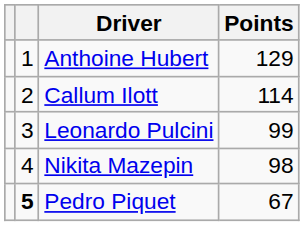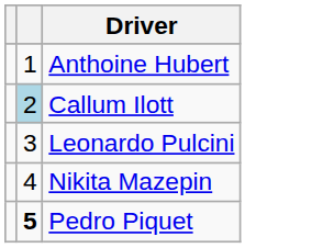- column: Points | 129 | 114 | 99 | 98 | 67
Callum Ilott | column 2: no background -> lightblue background
